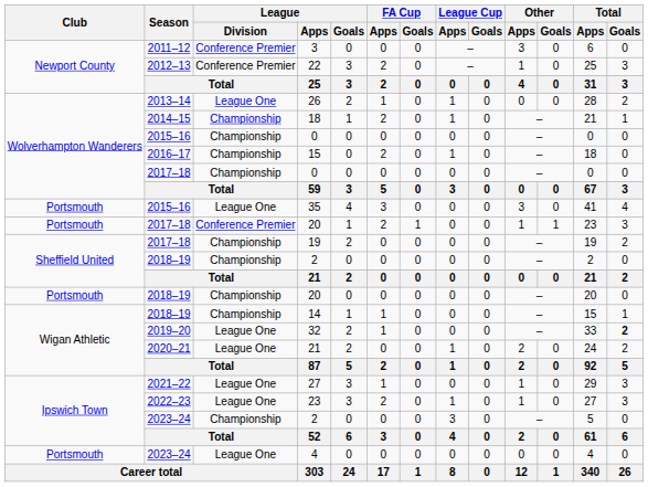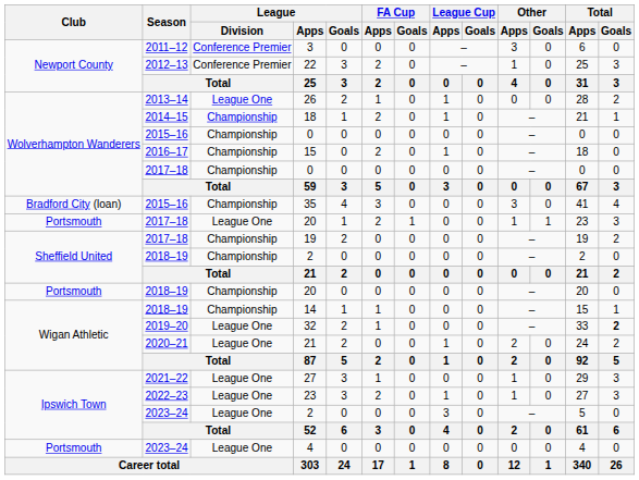35 | Club: Portsmouth -> Bradford City (loan)
35 | League / Division: League One -> Championship
2017–18 / 20 | League / Division: Conference Premier -> League One
2023–24 / 2 | League / Division: Championship -> League One
